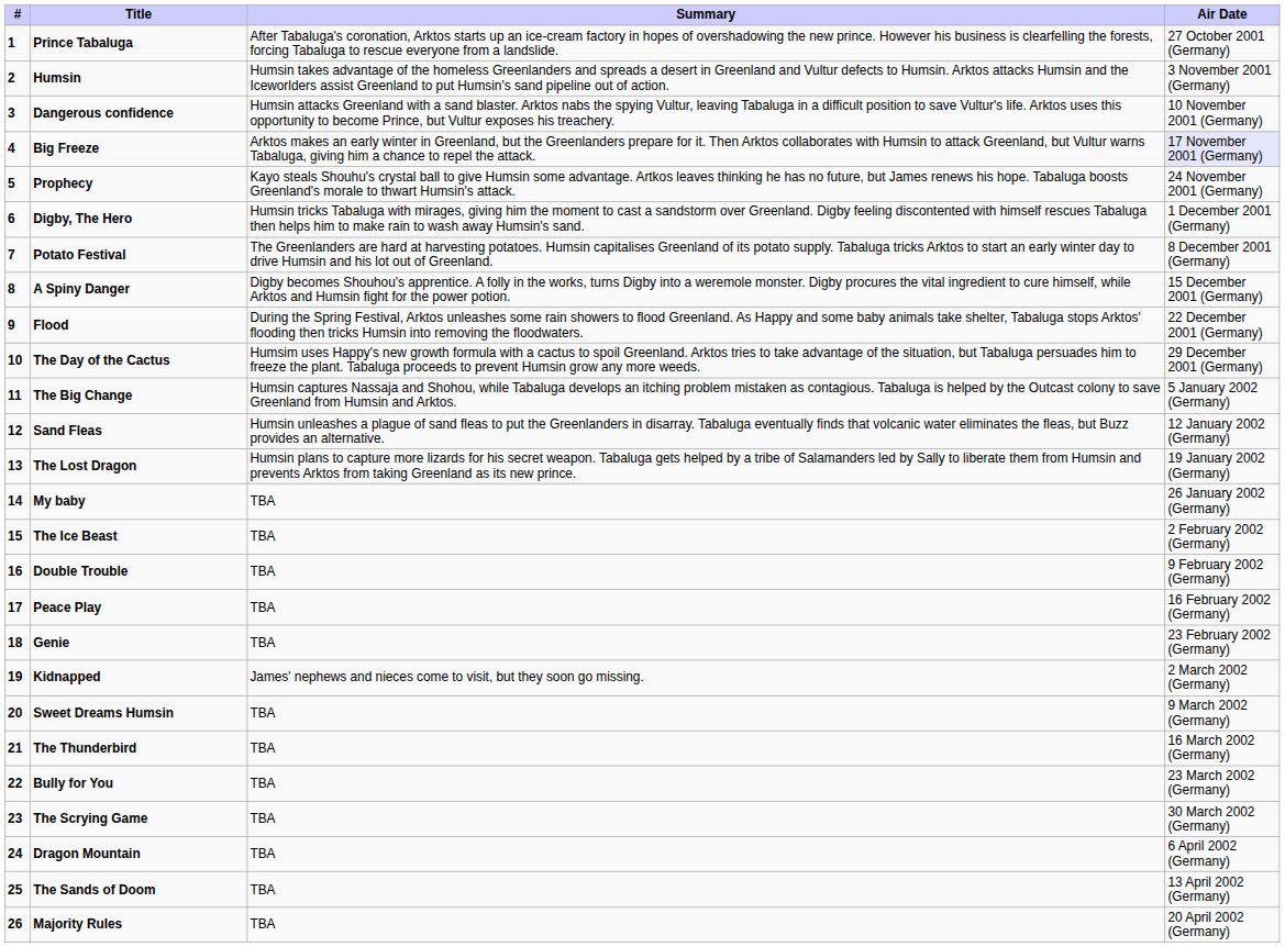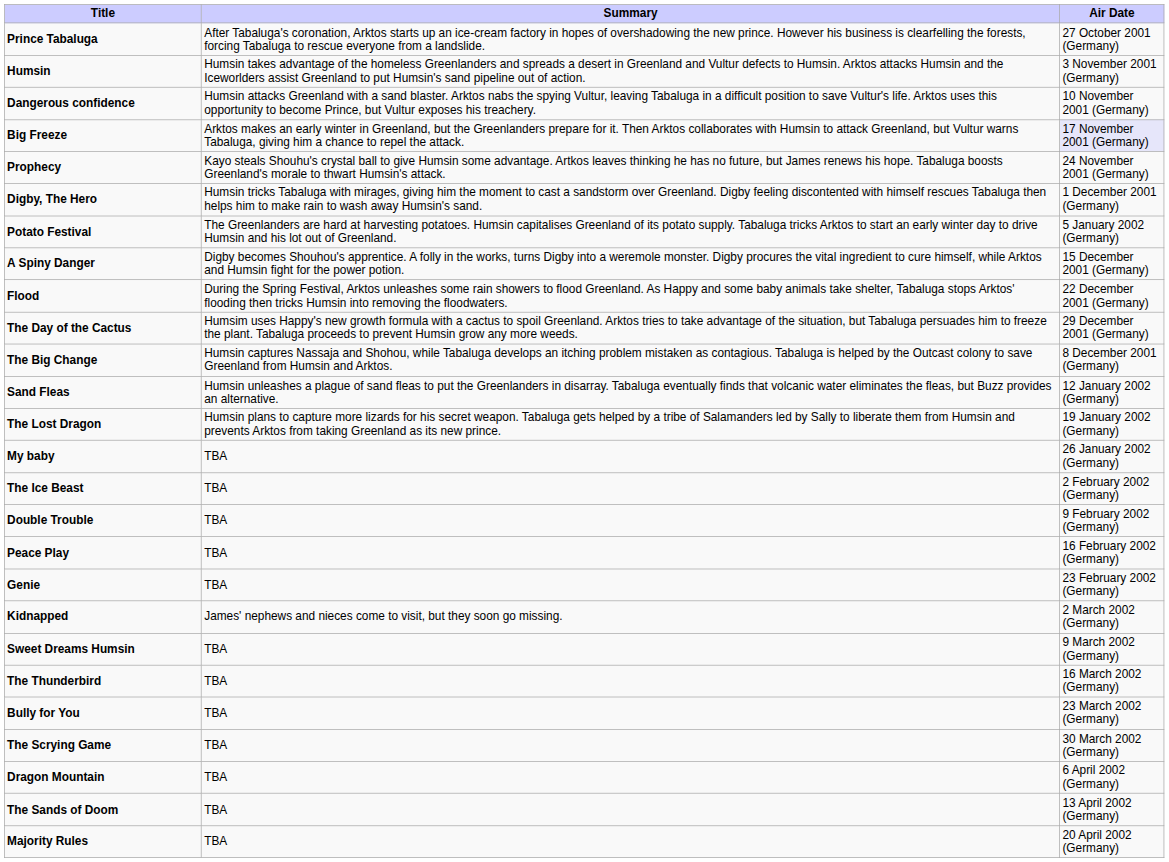- column: # | 1 | 2 | 3 | 4 | 5 | 6 | 7 | 8 | 9 | 10 | 11 | 12 | 13 | 14 | 15 | 16 | 17 | 18 | 19 | 20 | 21 | 22 | 23 | 24 | 25 | 26
Potato Festival | Air Date: 8 December 2001 (Germany) -> 5 January 2002 (Germany)
The Big Change | Air Date: 5 January 2002 (Germany) -> 8 December 2001 (Germany)
